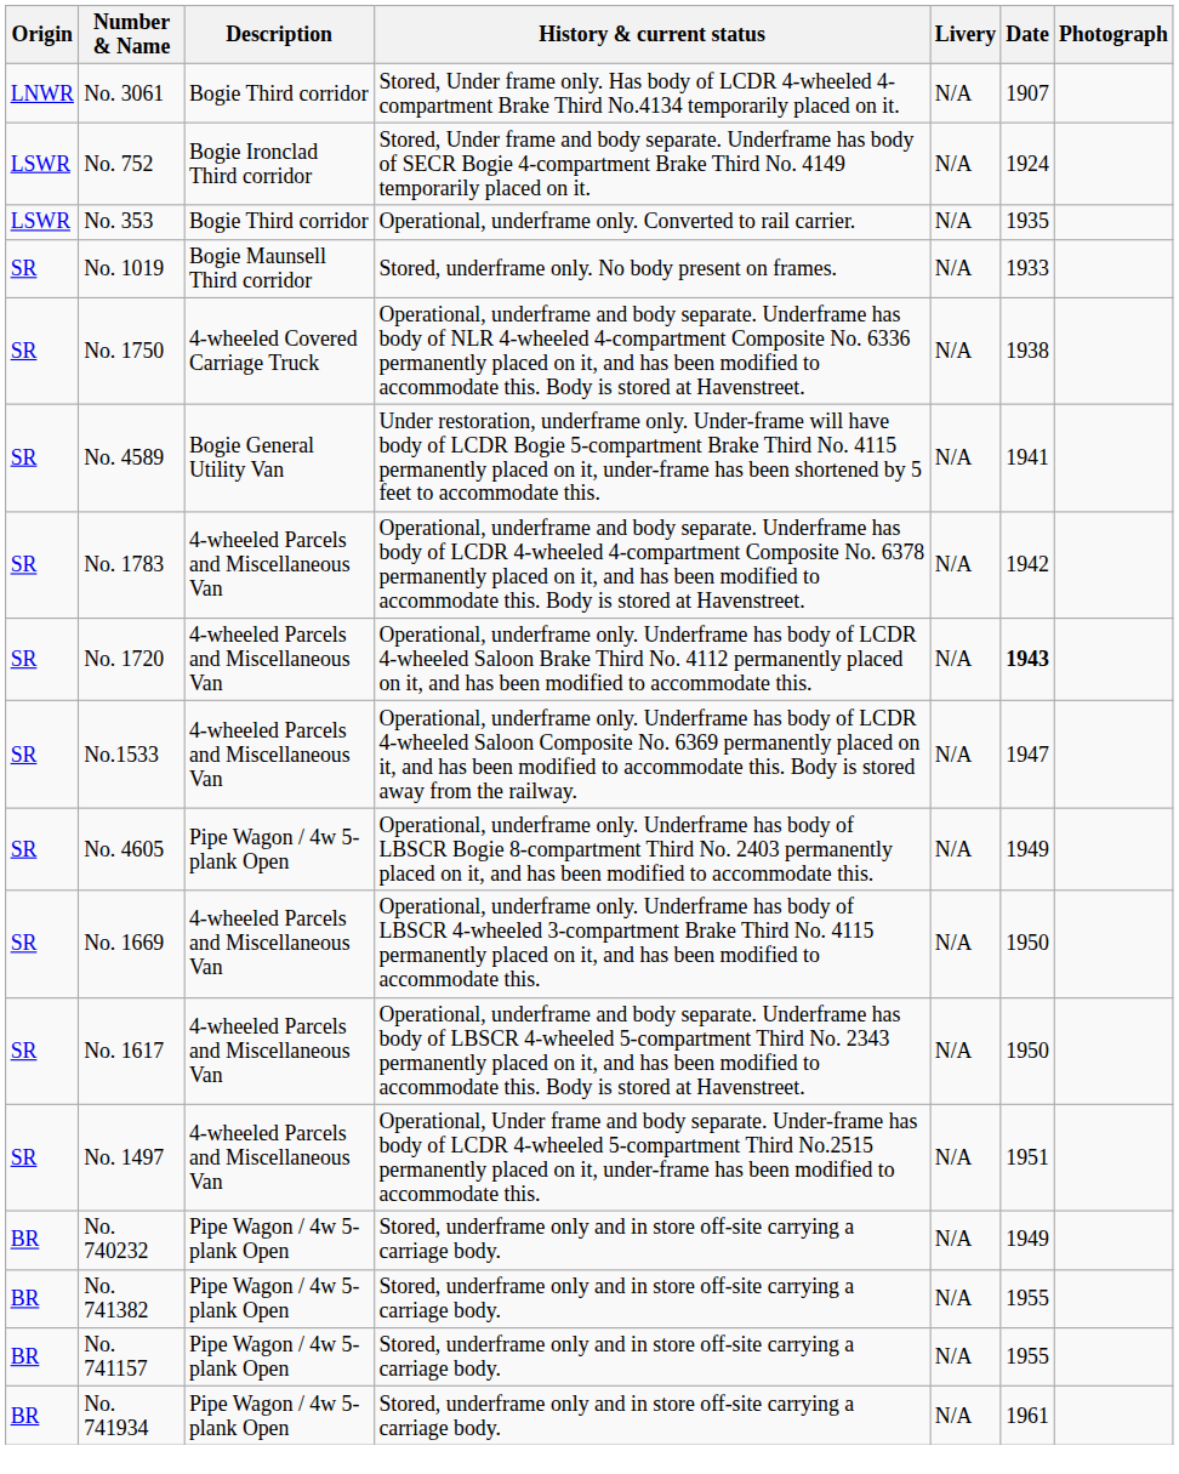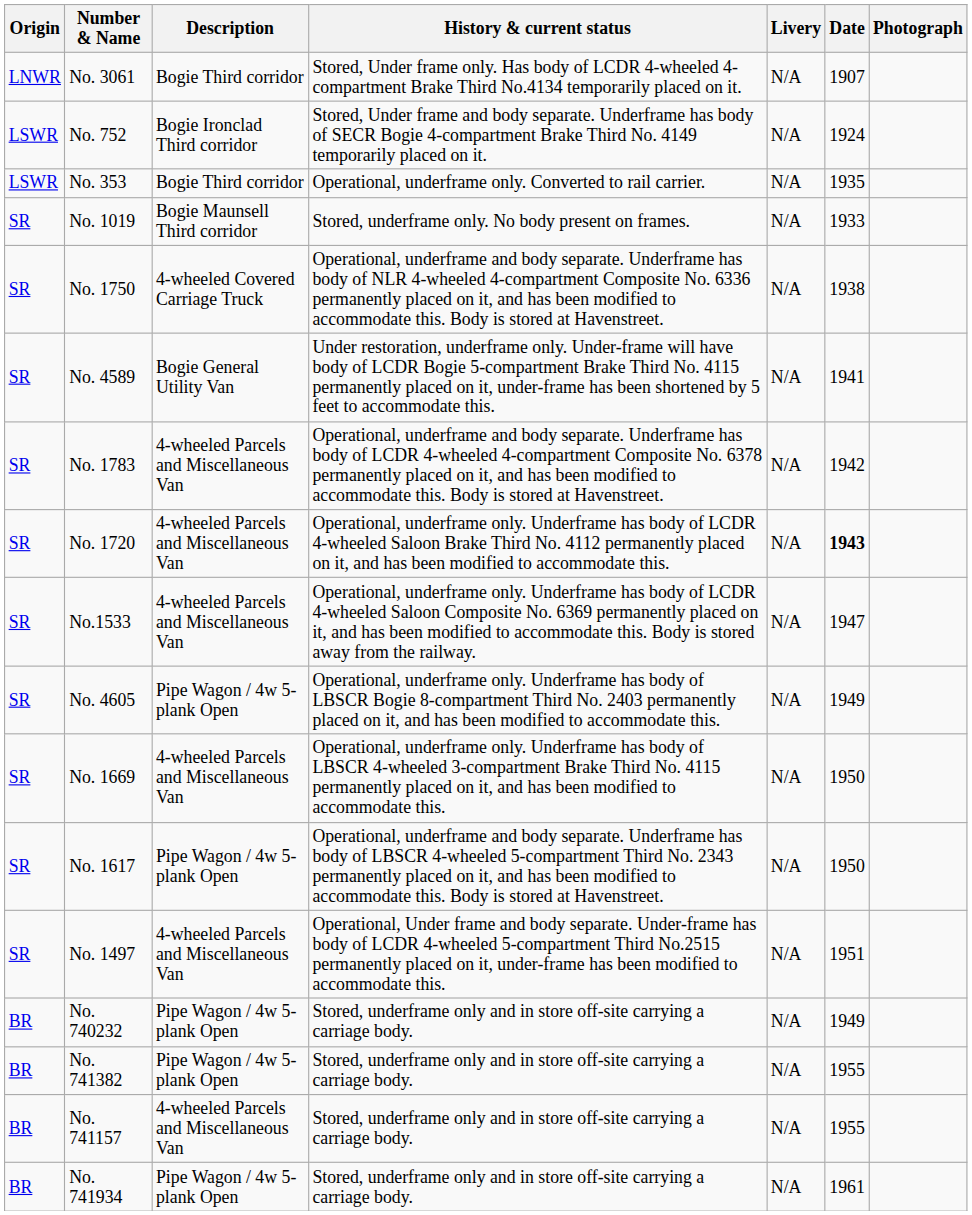No. 1617 | Description: 4-wheeled Parcels and Miscellaneous Van -> Pipe Wagon / 4w 5-plank Open
No. 741157 | Description: Pipe Wagon / 4w 5-plank Open -> 4-wheeled Parcels and Miscellaneous Van
